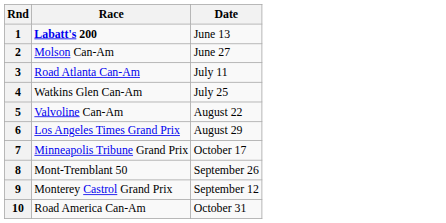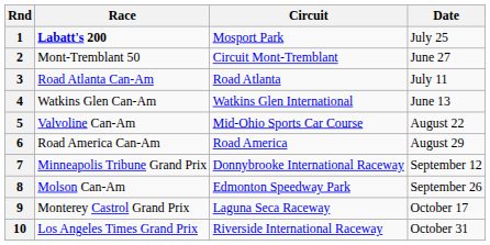+ column: Circuit | Mosport Park | Circuit Mont-Tremblant | Road Atlanta | Watkins Glen International | Mid-Ohio Sports Car Course | Road America | Donnybrooke International Raceway | Edmonton Speedway Park | Laguna Seca Raceway | Riverside International Raceway
1 | Date: June 13 -> July 25
2 | Race: Molson Can-Am -> Mont-Tremblant 50
4 | Date: July 25 -> June 13
6 | Race: Los Angeles Times Grand Prix -> Road America Can-Am
7 | Date: October 17 -> September 12
8 | Race: Mont-Tremblant 50 -> Molson Can-Am
9 | Date: September 12 -> October 17
10 | Race: Road America Can-Am -> Los Angeles Times Grand Prix
